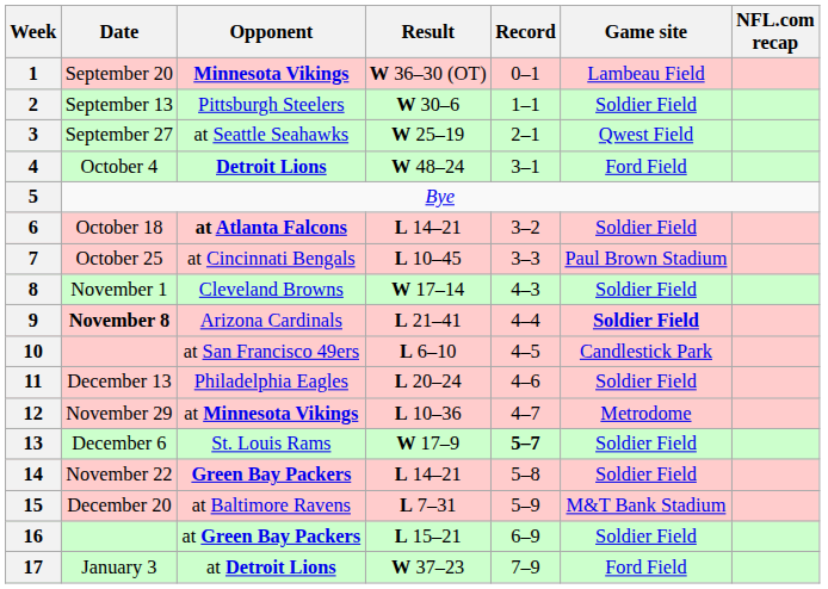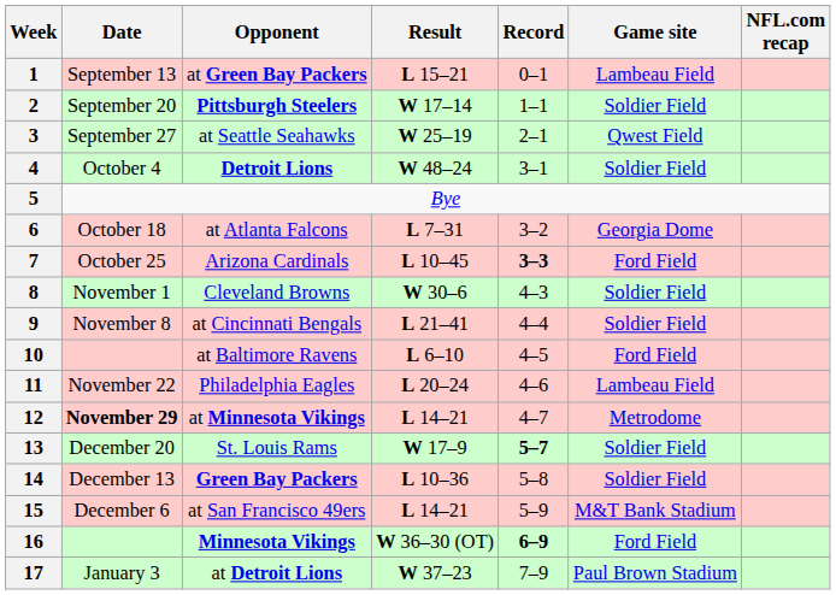1 | Date: September 20 -> September 13
1 | Opponent: Minnesota Vikings -> at Green Bay Packers
1 | Result: W 36–30 (OT) -> L 15–21
2 | Date: September 13 -> September 20
2 | Opponent: normal -> bold
2 | Result: W 30–6 -> W 17–14
4 | Game site: Ford Field -> Soldier Field
6 | Opponent: bold -> normal
6 | Result: L 14–21 -> L 7–31
6 | Game site: Soldier Field -> Georgia Dome
7 | Opponent: at Cincinnati Bengals -> Arizona Cardinals
7 | Record: normal -> bold
7 | Game site: Paul Brown Stadium -> Ford Field
8 | Result: W 17–14 -> W 30–6
9 | Date: bold -> normal
9 | Opponent: Arizona Cardinals -> at Cincinnati Bengals
9 | Game site: bold -> normal
10 | Opponent: at San Francisco 49ers -> at Baltimore Ravens
10 | Game site: Candlestick Park -> Ford Field
11 | Date: December 13 -> November 22
11 | Game site: Soldier Field -> Lambeau Field
12 | Date: normal -> bold
12 | Result: L 10–36 -> L 14–21
13 | Date: December 6 -> December 20
14 | Date: November 22 -> December 13
14 | Result: L 14–21 -> L 10–36
15 | Date: December 20 -> December 6
15 | Opponent: at Baltimore Ravens -> at San Francisco 49ers
15 | Result: L 7–31 -> L 14–21
16 | Opponent: at Green Bay Packers -> Minnesota Vikings
16 | Result: L 15–21 -> W 36–30 (OT)
16 | Record: normal -> bold
16 | Game site: Soldier Field -> Ford Field
17 | Game site: Ford Field -> Paul Brown Stadium
